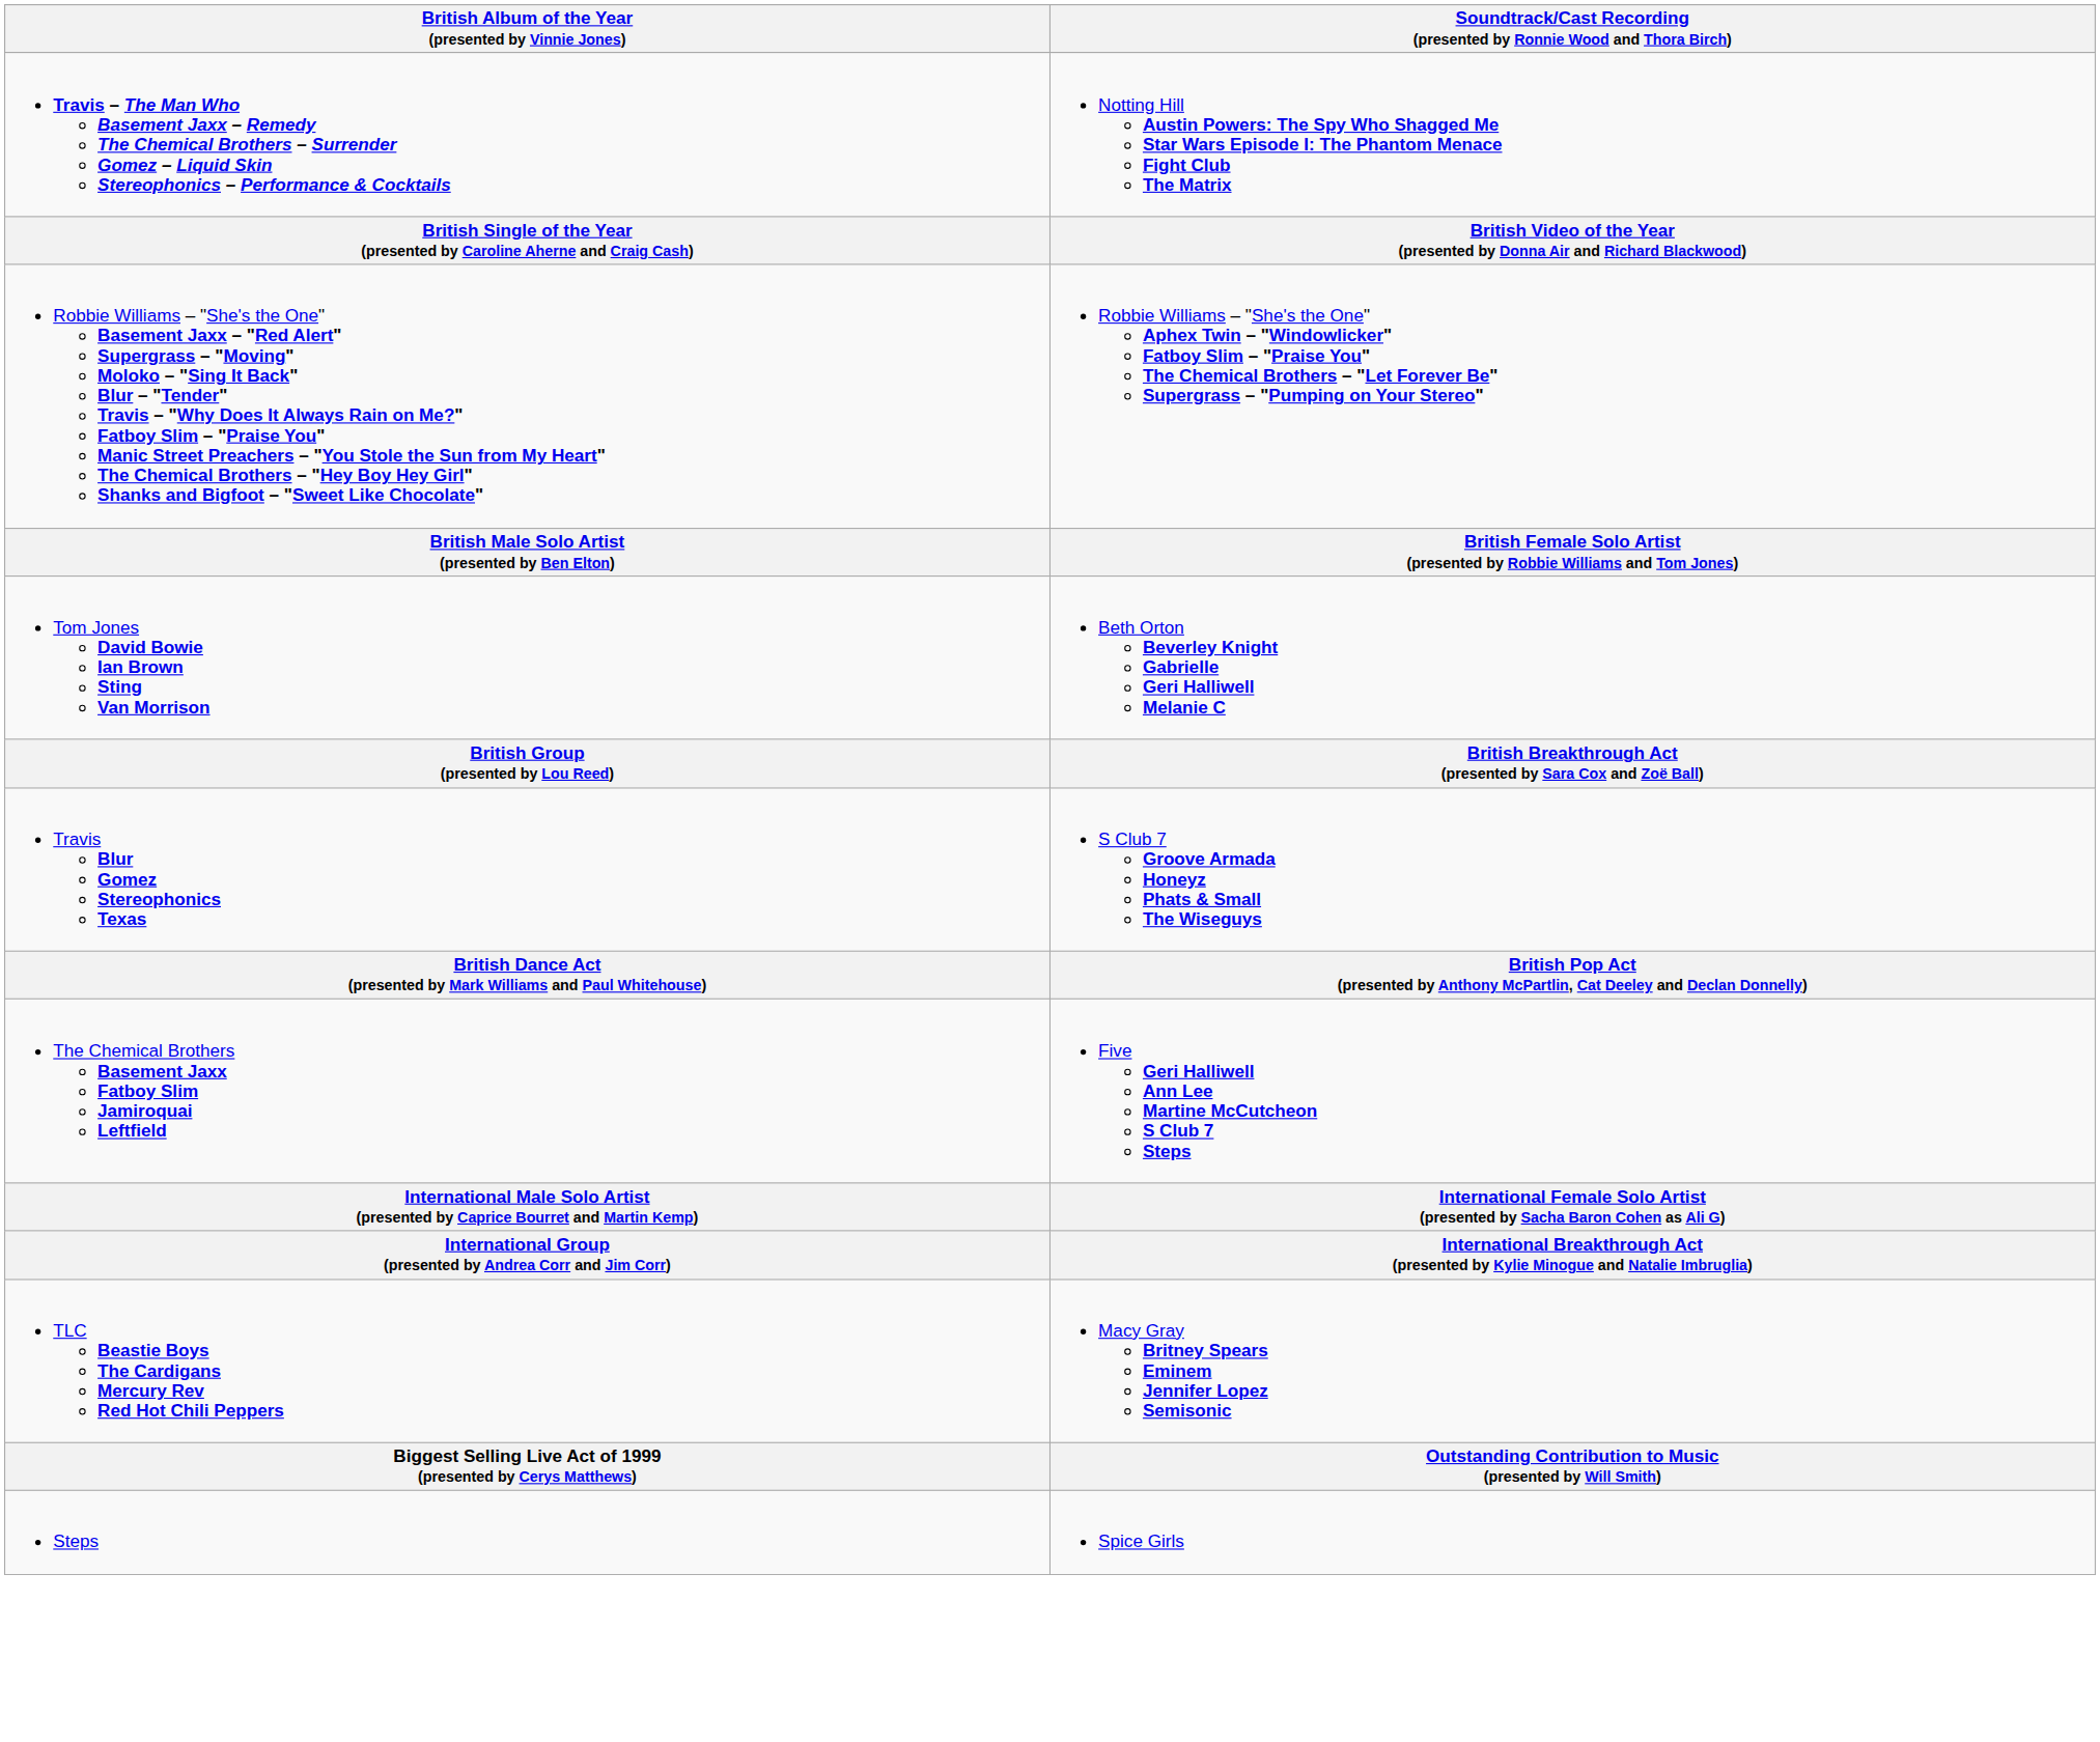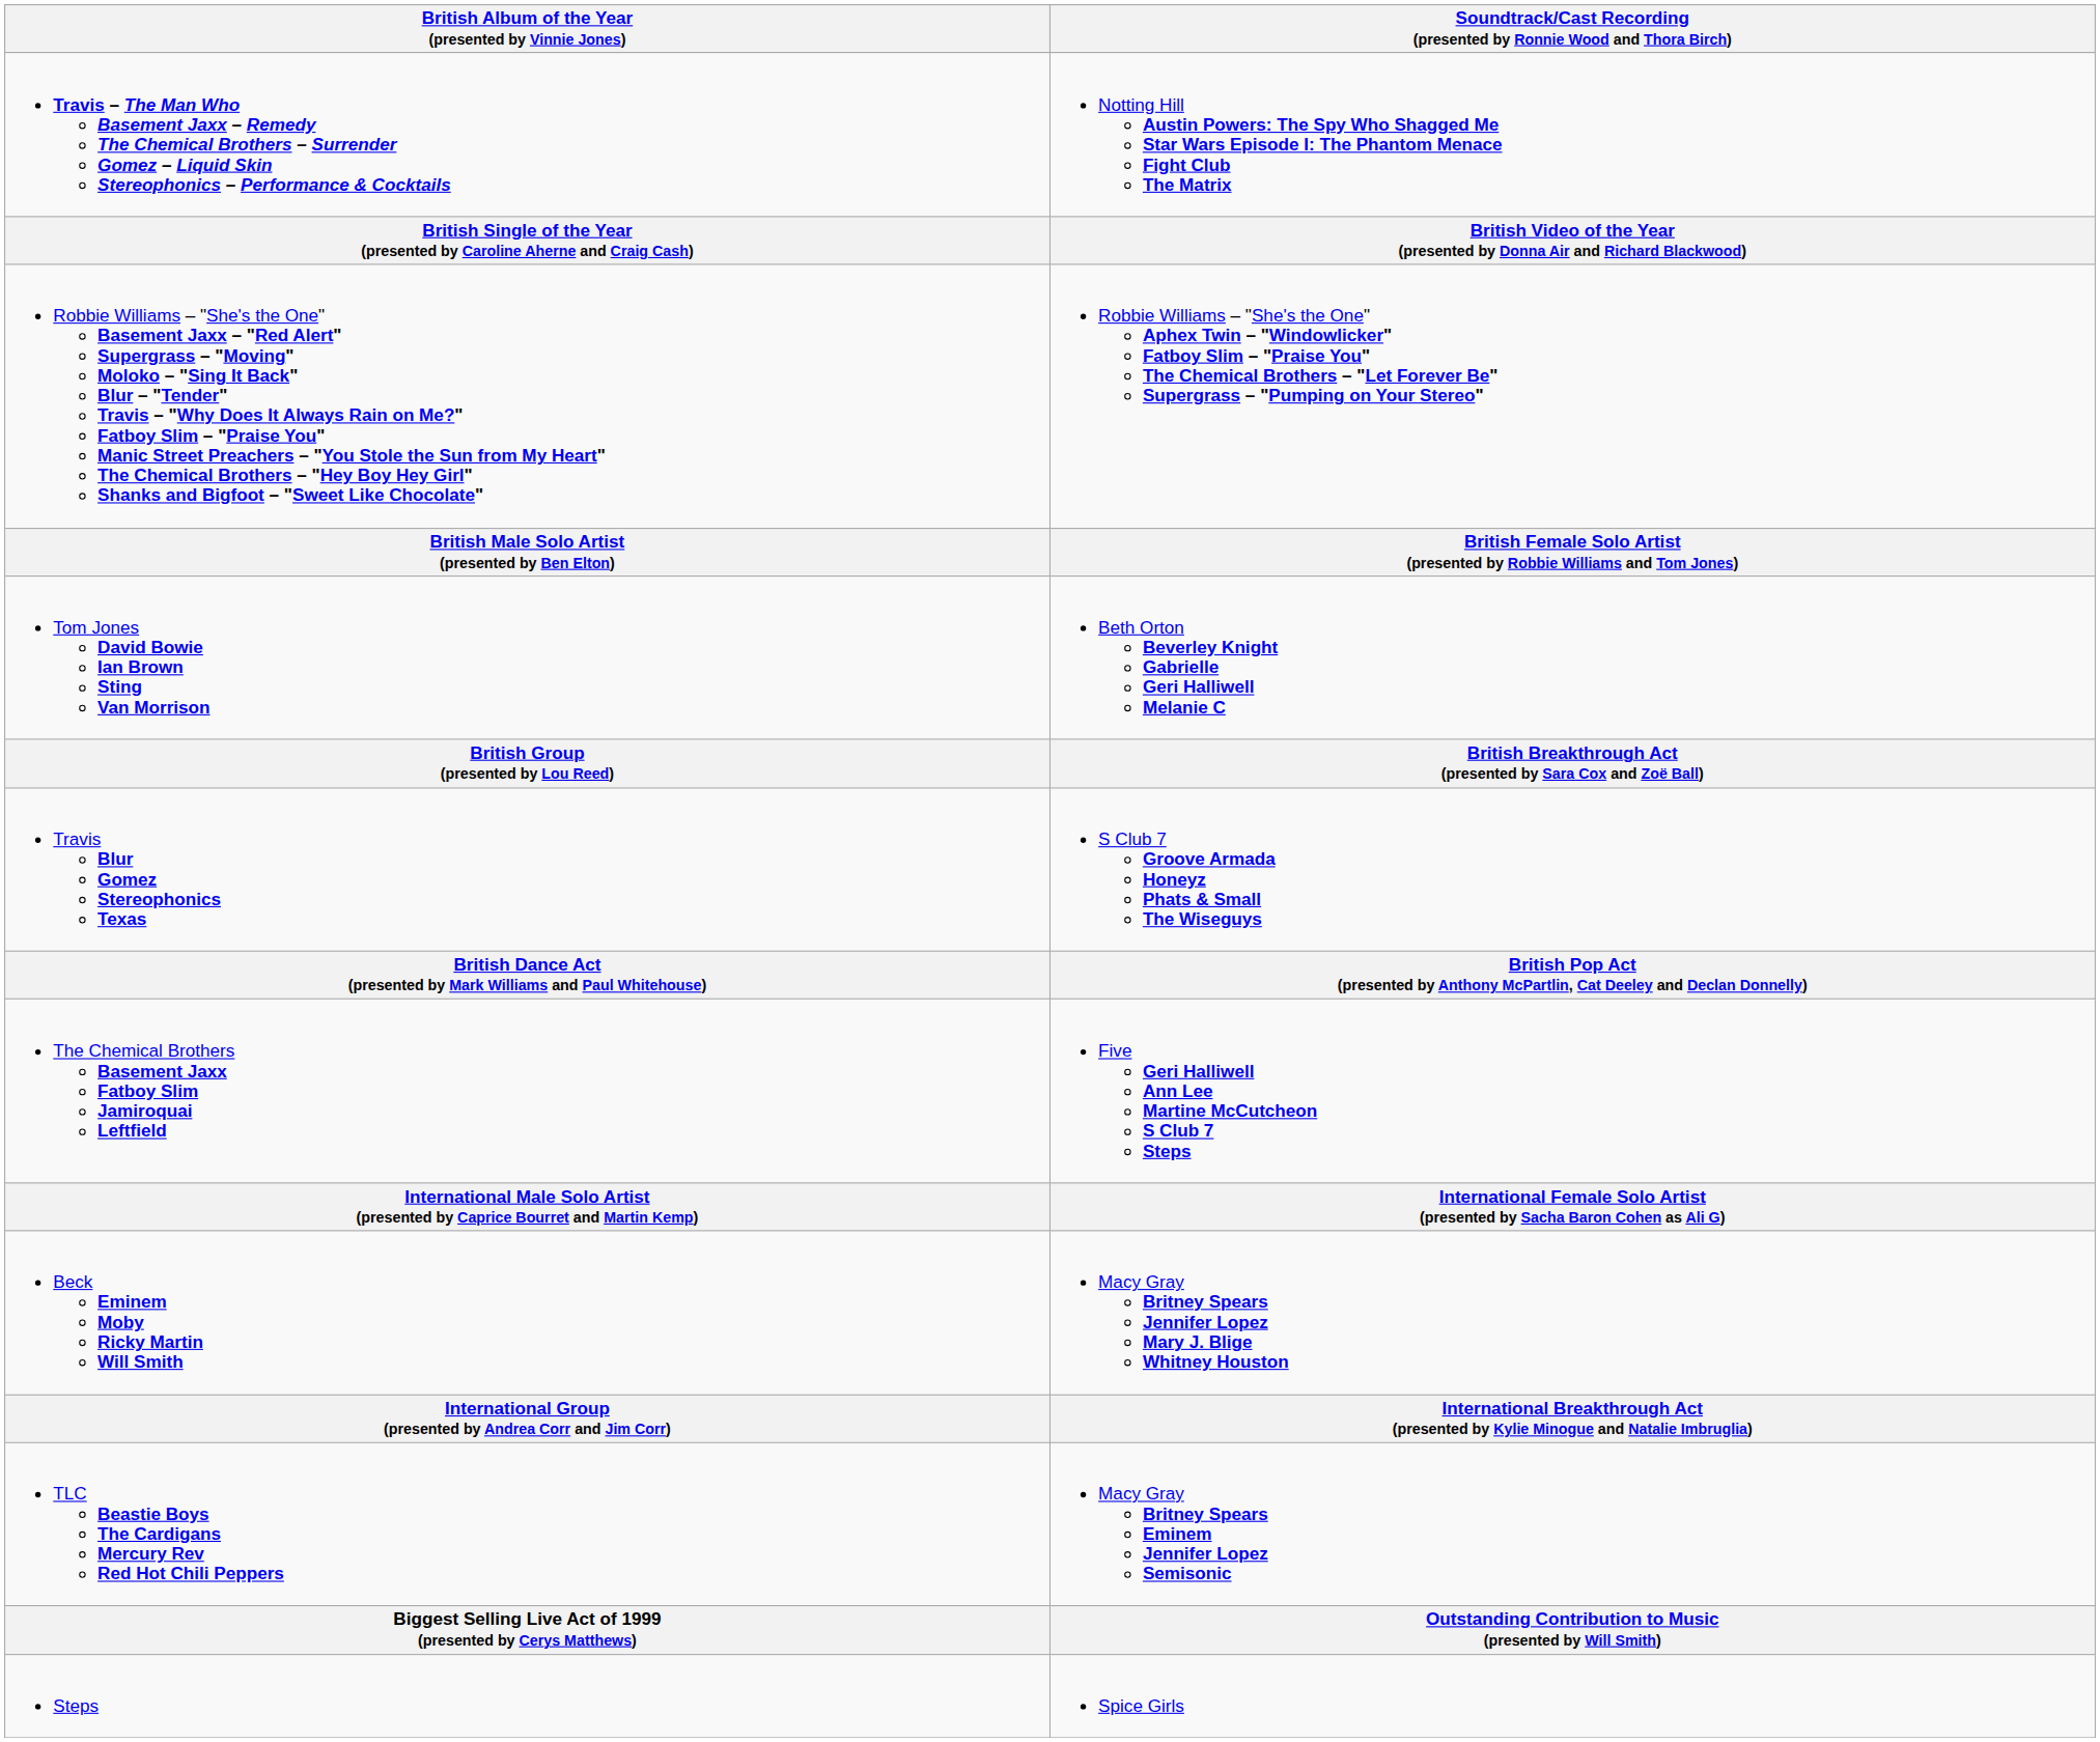+ row: Beck Eminem Moby Ricky Martin Will Smith | Macy Gray Britney Spears Jennifer Lopez Mary J. Blige Whitney Houston
